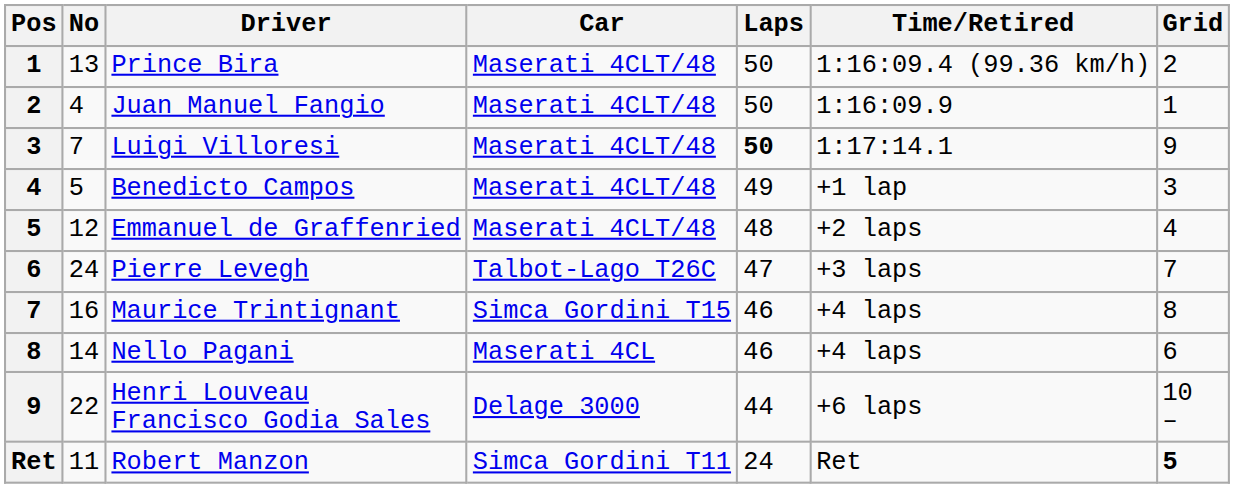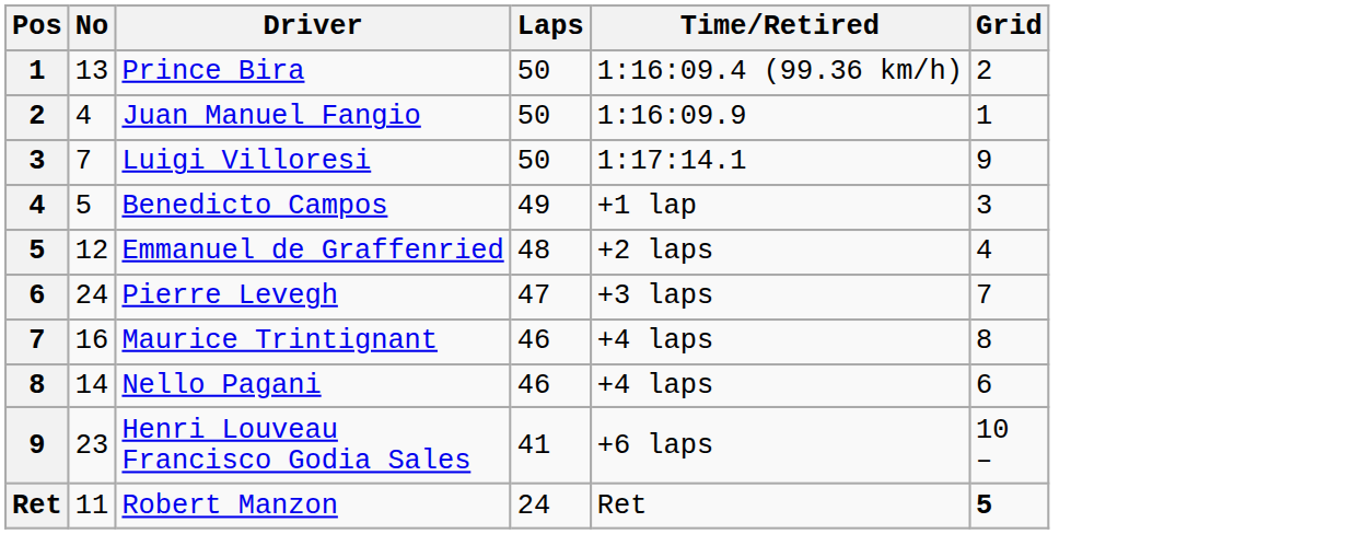- column: Car | Maserati 4CLT/48 | Maserati 4CLT/48 | Maserati 4CLT/48 | Maserati 4CLT/48 | Maserati 4CLT/48 | Talbot-Lago T26C | Simca Gordini T15 | Maserati 4CL | Delage 3000 | Simca Gordini T11
Luigi Villoresi | Laps: bold -> normal
Henri Louveau Francisco Godia Sales | No: 22 -> 23
Henri Louveau Francisco Godia Sales | Laps: 44 -> 41
